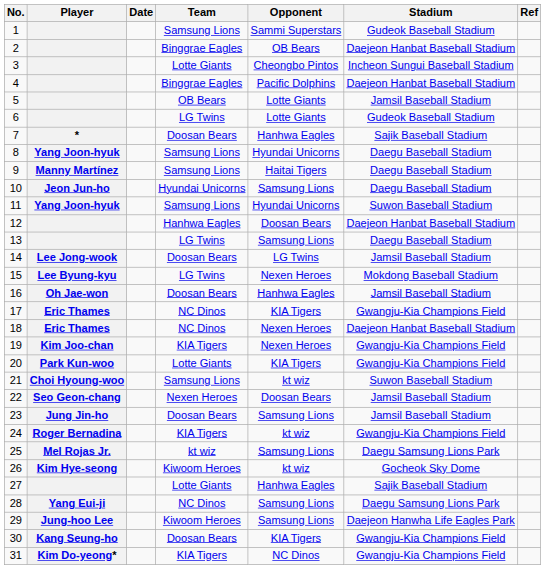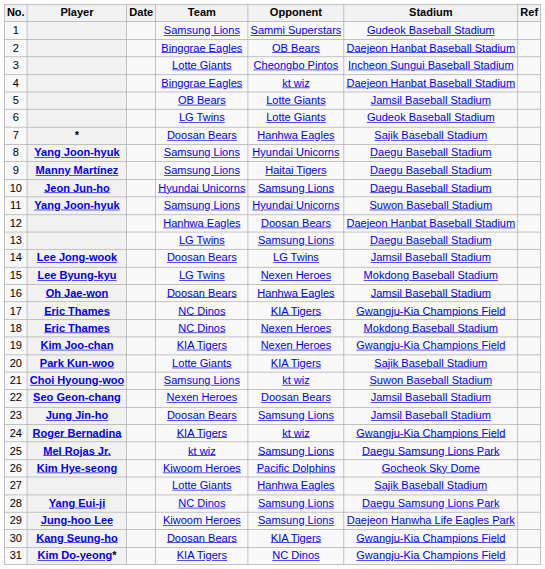4 | Opponent: Pacific Dolphins -> kt wiz
18 | Stadium: Daejeon Hanbat Baseball Stadium -> Mokdong Baseball Stadium
20 | Stadium: Gwangju-Kia Champions Field -> Sajik Baseball Stadium
26 | Opponent: kt wiz -> Pacific Dolphins
